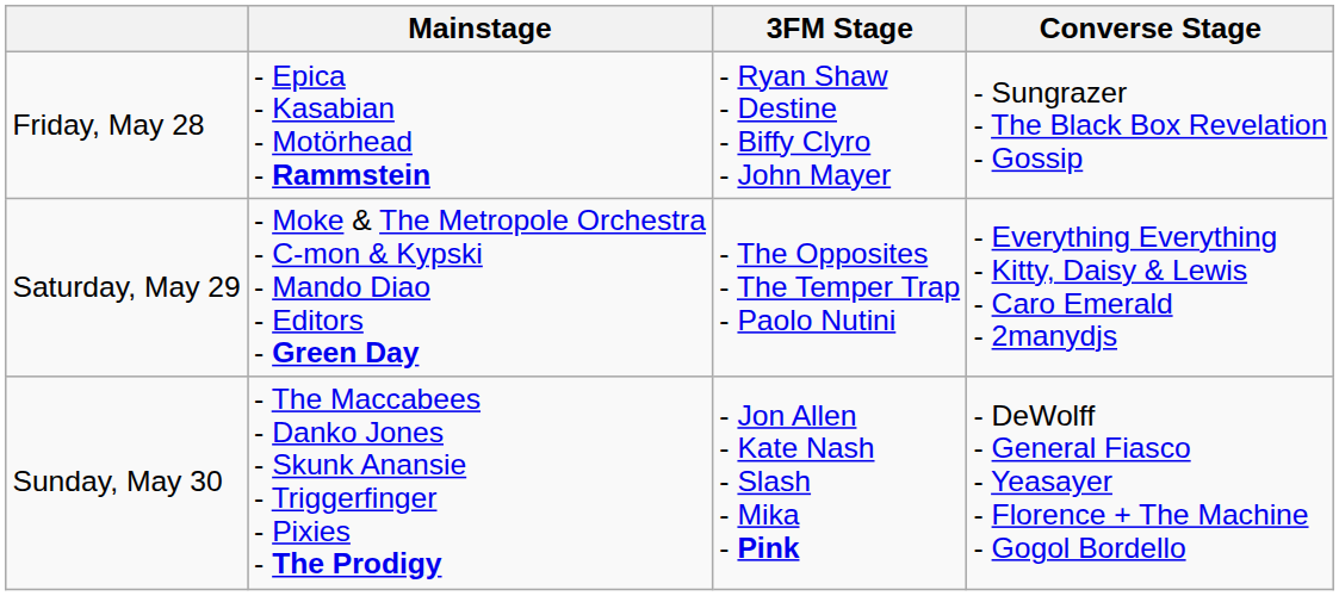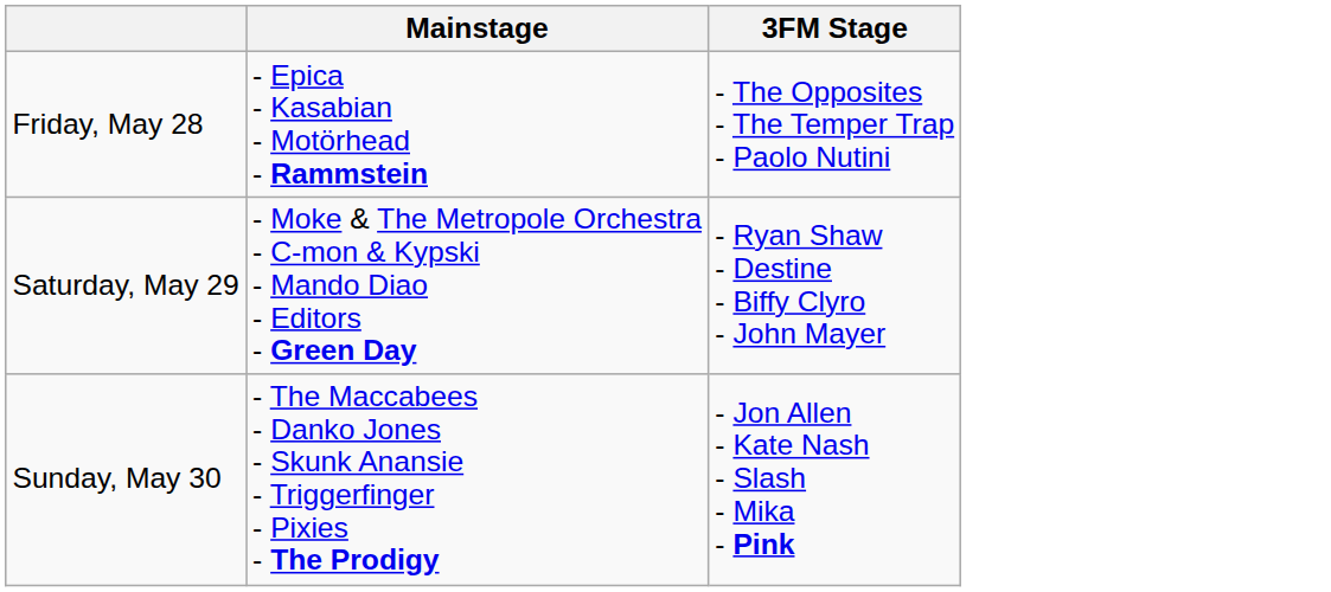- column: Converse Stage | - Sungrazer - The Black Box Revelation - Gossip | - Everything Everything - Kitty, Daisy & Lewis - Caro Emerald - 2manydjs | - DeWolff - General Fiasco - Yeasayer - Florence + The Machine - Gogol Bordello
Friday, May 28 | 3FM Stage: - Ryan Shaw - Destine - Biffy Clyro - John Mayer -> - The Opposites - The Temper Trap - Paolo Nutini
Saturday, May 29 | 3FM Stage: - The Opposites - The Temper Trap - Paolo Nutini -> - Ryan Shaw - Destine - Biffy Clyro - John Mayer
